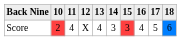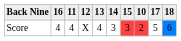columns swapped: 10 <-> 16
